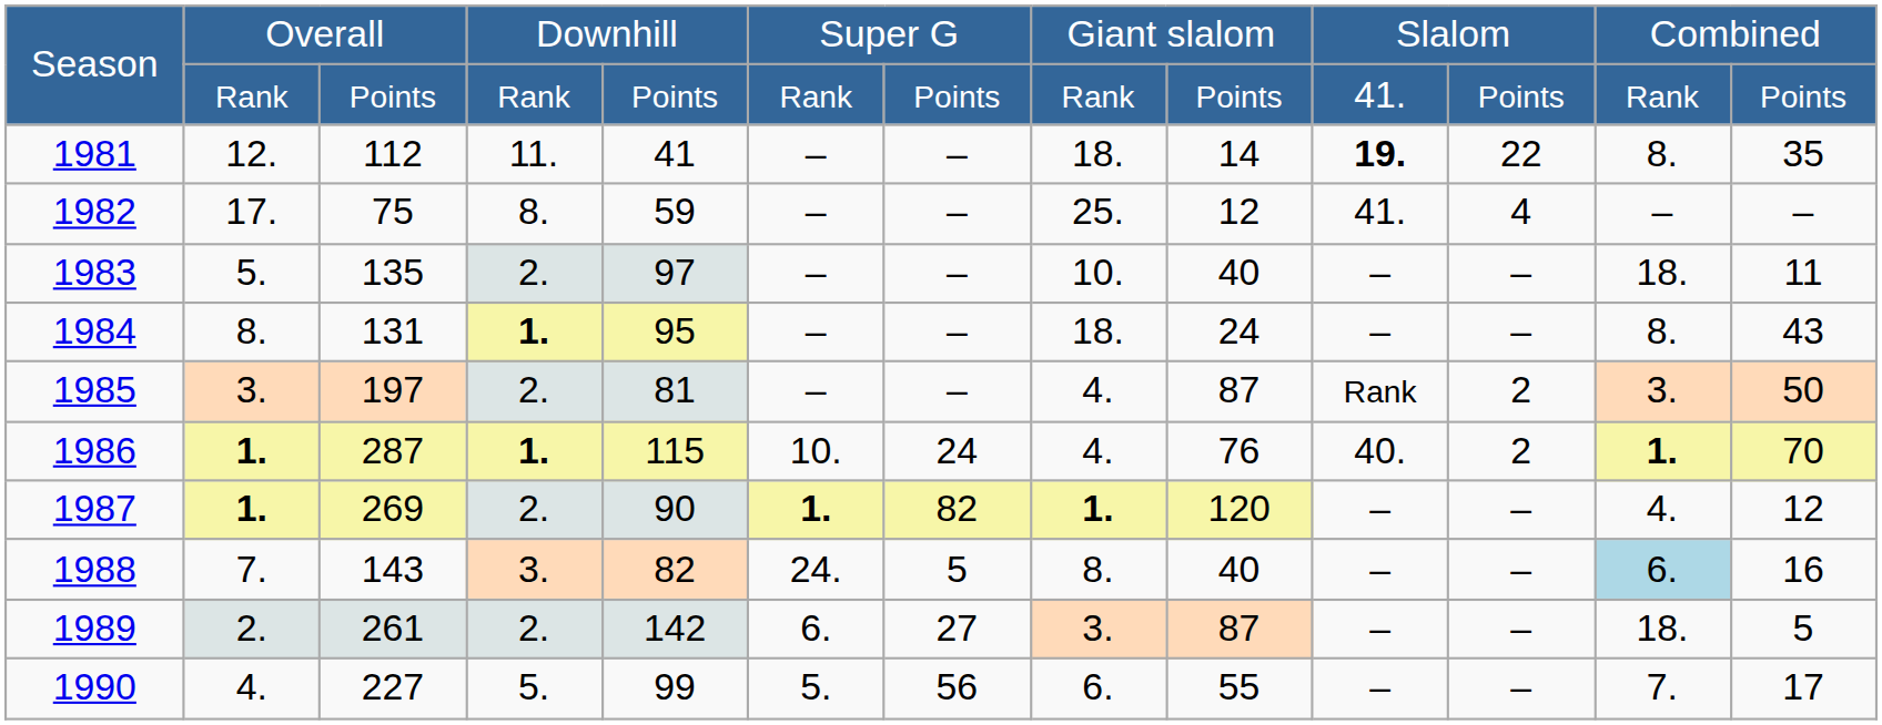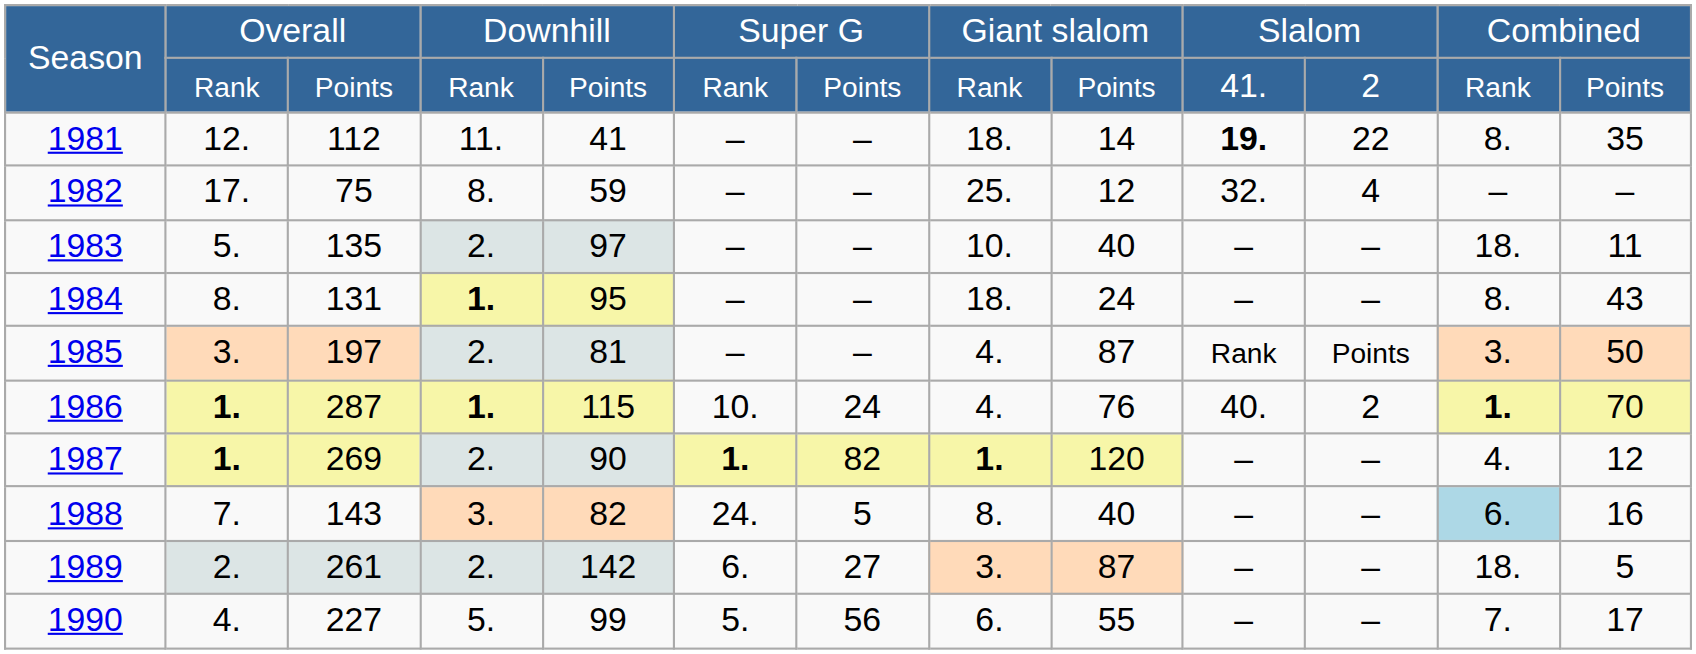Season / Points | column 11: Points -> 2
1982 | column 10: 41. -> 32.
1985 | column 11: 2 -> Points
